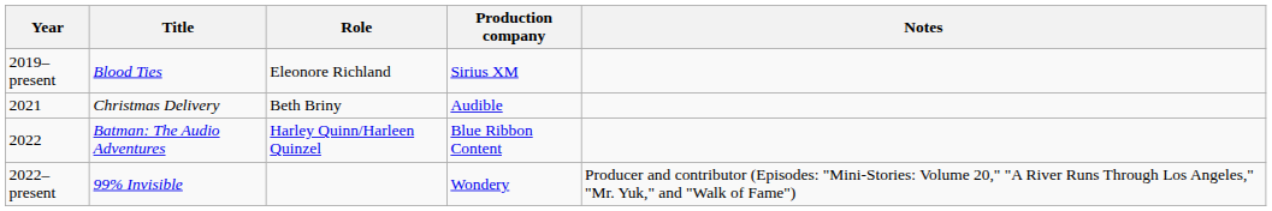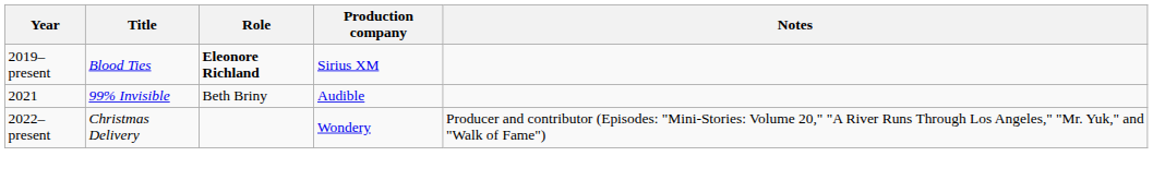2019–present | Role: normal -> bold
2021 | Title: Christmas Delivery -> 99% Invisible
- row: 2022 | Batman: The Audio Adventures | Harley Quinn/Harleen Quinzel | Blue Ribbon Content
2022–present | Title: 99% Invisible -> Christmas Delivery
